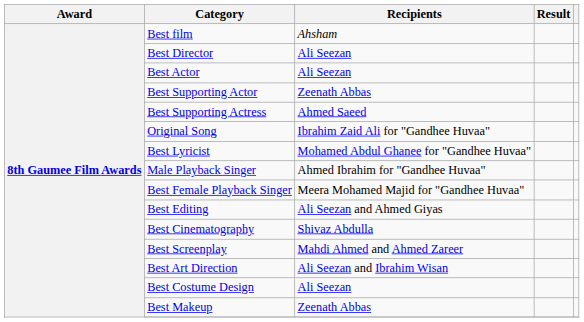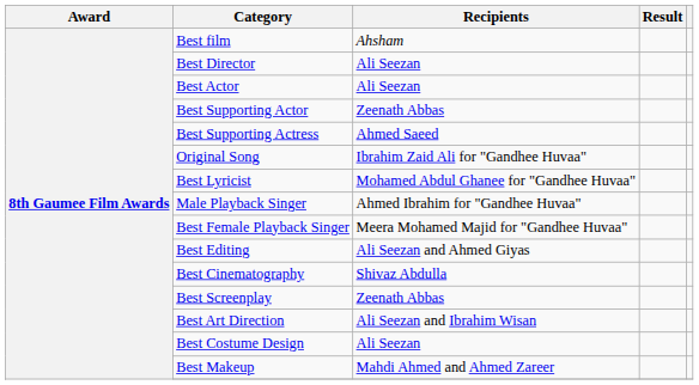Best Screenplay | Recipients: Mahdi Ahmed and Ahmed Zareer -> Zeenath Abbas
Best Makeup | Recipients: Zeenath Abbas -> Mahdi Ahmed and Ahmed Zareer
